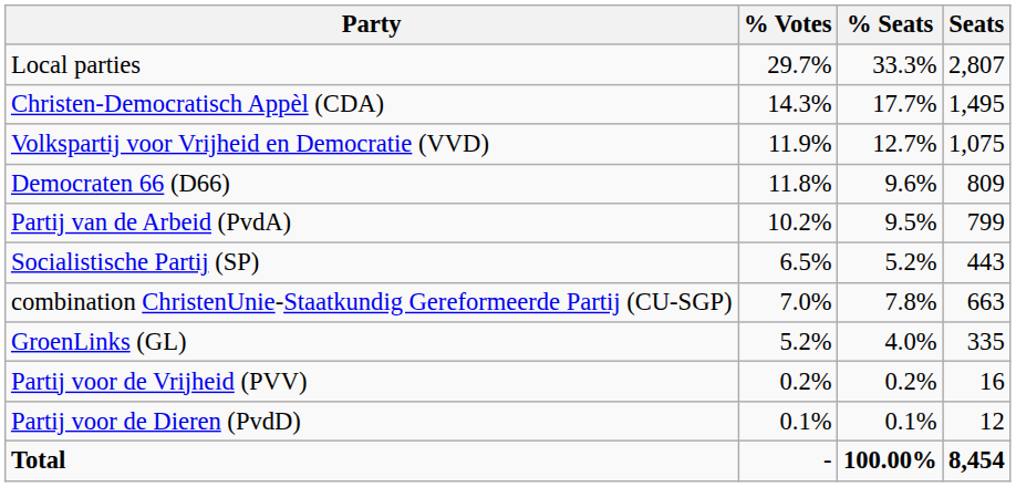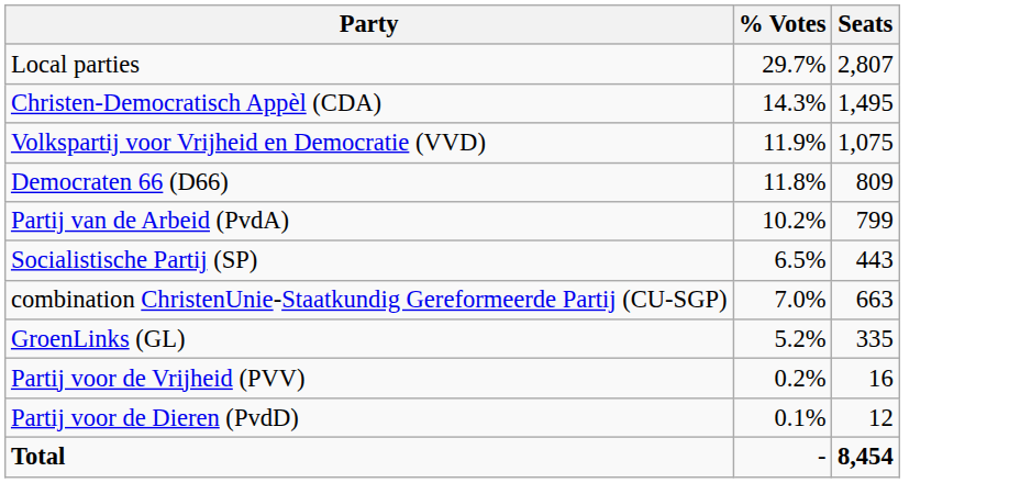- column: % Seats | 33.3% | 17.7% | 12.7% | 9.6% | 9.5% | 5.2% | 7.8% | 4.0% | 0.2% | 0.1% | 100.00%
